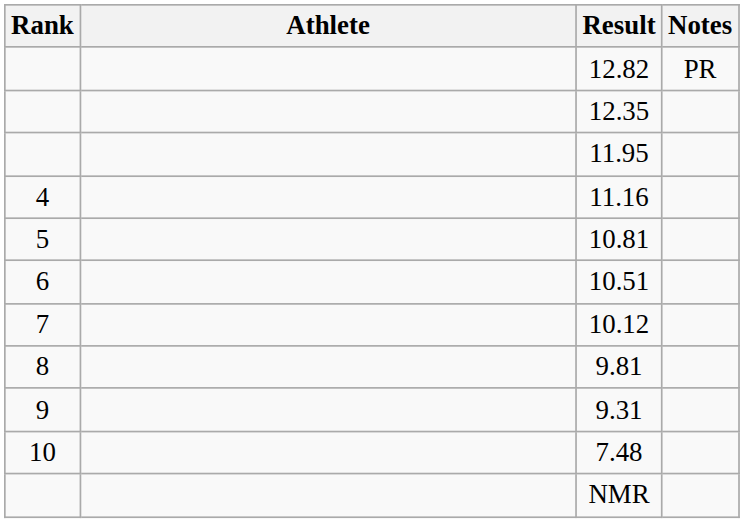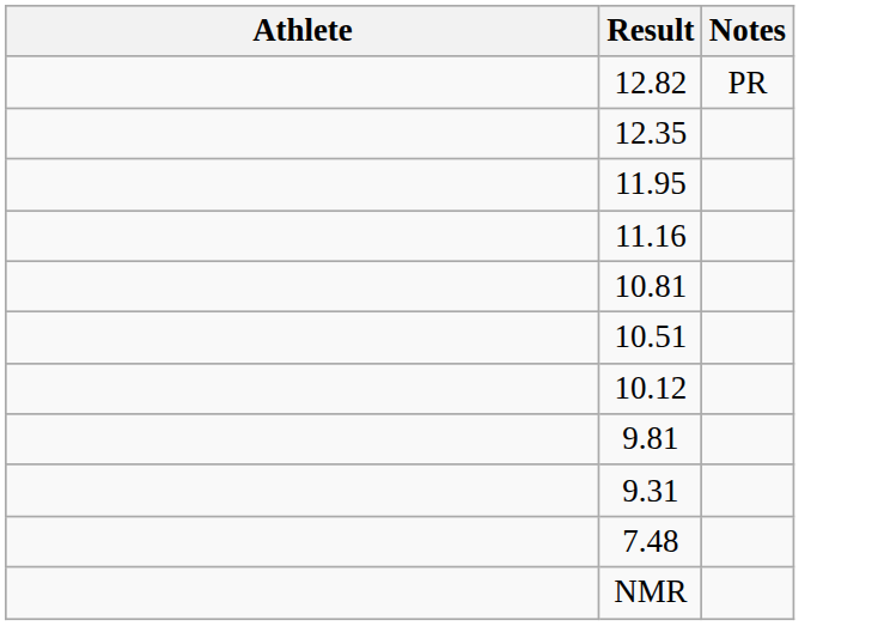- column: Rank | 4 | 5 | 6 | 7 | 8 | 9 | 10
